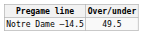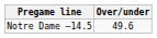Notre Dame –14.5 | Over/under: 49.5 -> 49.6
